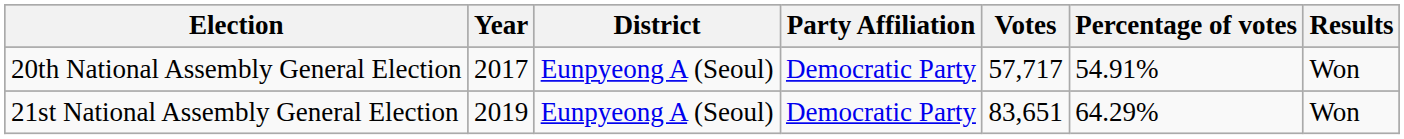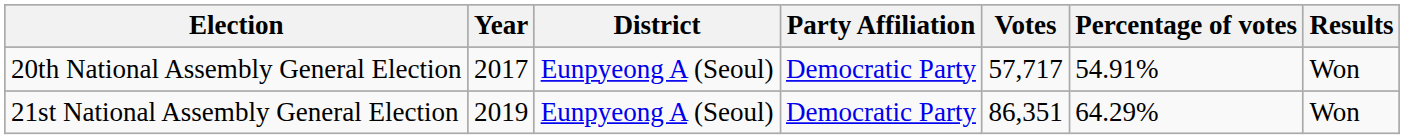21st National Assembly General Election | Votes: 83,651 -> 86,351
